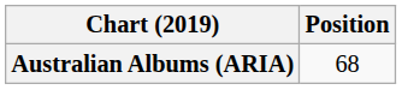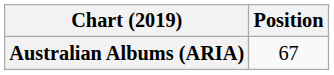Australian Albums (ARIA) | Position: 68 -> 67
